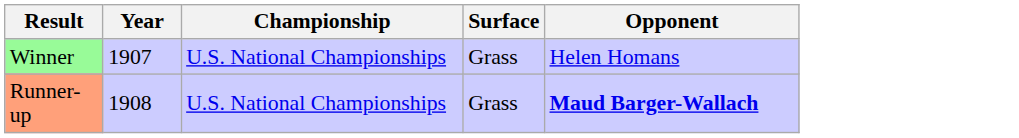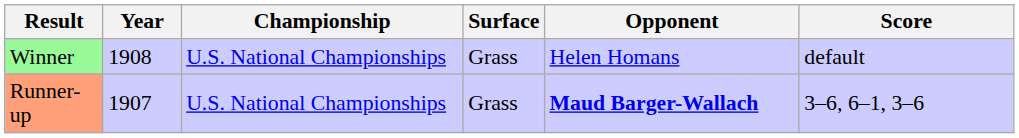+ column: Score | default | 3–6, 6–1, 3–6
Winner | Year: 1907 -> 1908
Runner-up | Year: 1908 -> 1907
